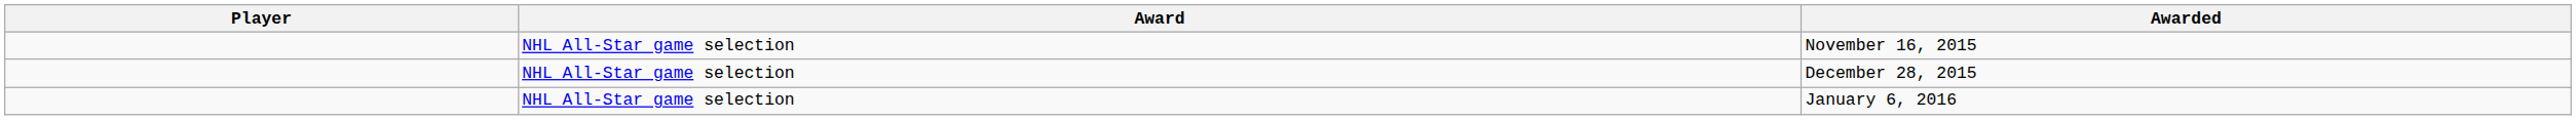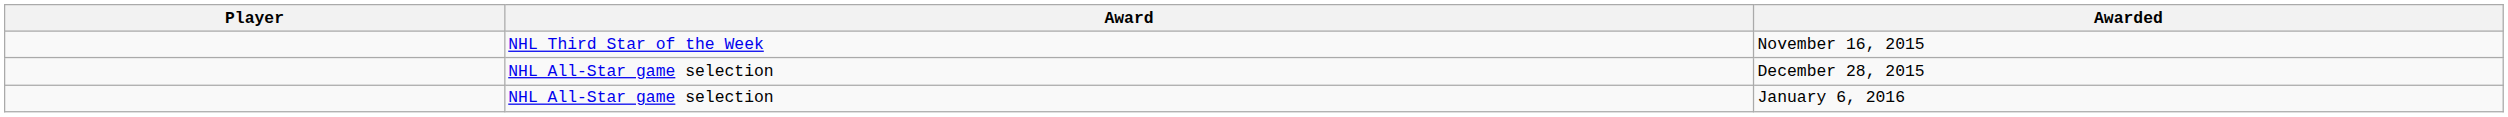November 16, 2015 | Award: NHL All-Star game selection -> NHL Third Star of the Week
